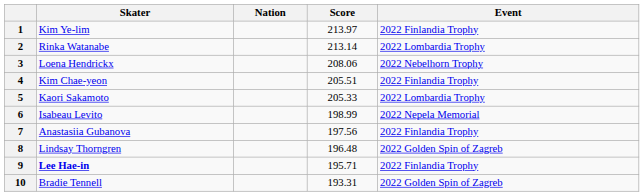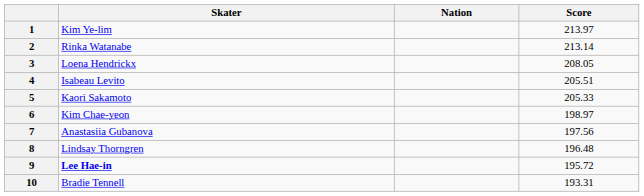- column: Event | 2022 Finlandia Trophy | 2022 Lombardia Trophy | 2022 Nebelhorn Trophy | 2022 Finlandia Trophy | 2022 Lombardia Trophy | 2022 Nepela Memorial | 2022 Finlandia Trophy | 2022 Golden Spin of Zagreb | 2022 Finlandia Trophy | 2022 Golden Spin of Zagreb
3 | Score: 208.06 -> 208.05
4 | Skater: Kim Chae-yeon -> Isabeau Levito
6 | Skater: Isabeau Levito -> Kim Chae-yeon
6 | Score: 198.99 -> 198.97
9 | Score: 195.71 -> 195.72
